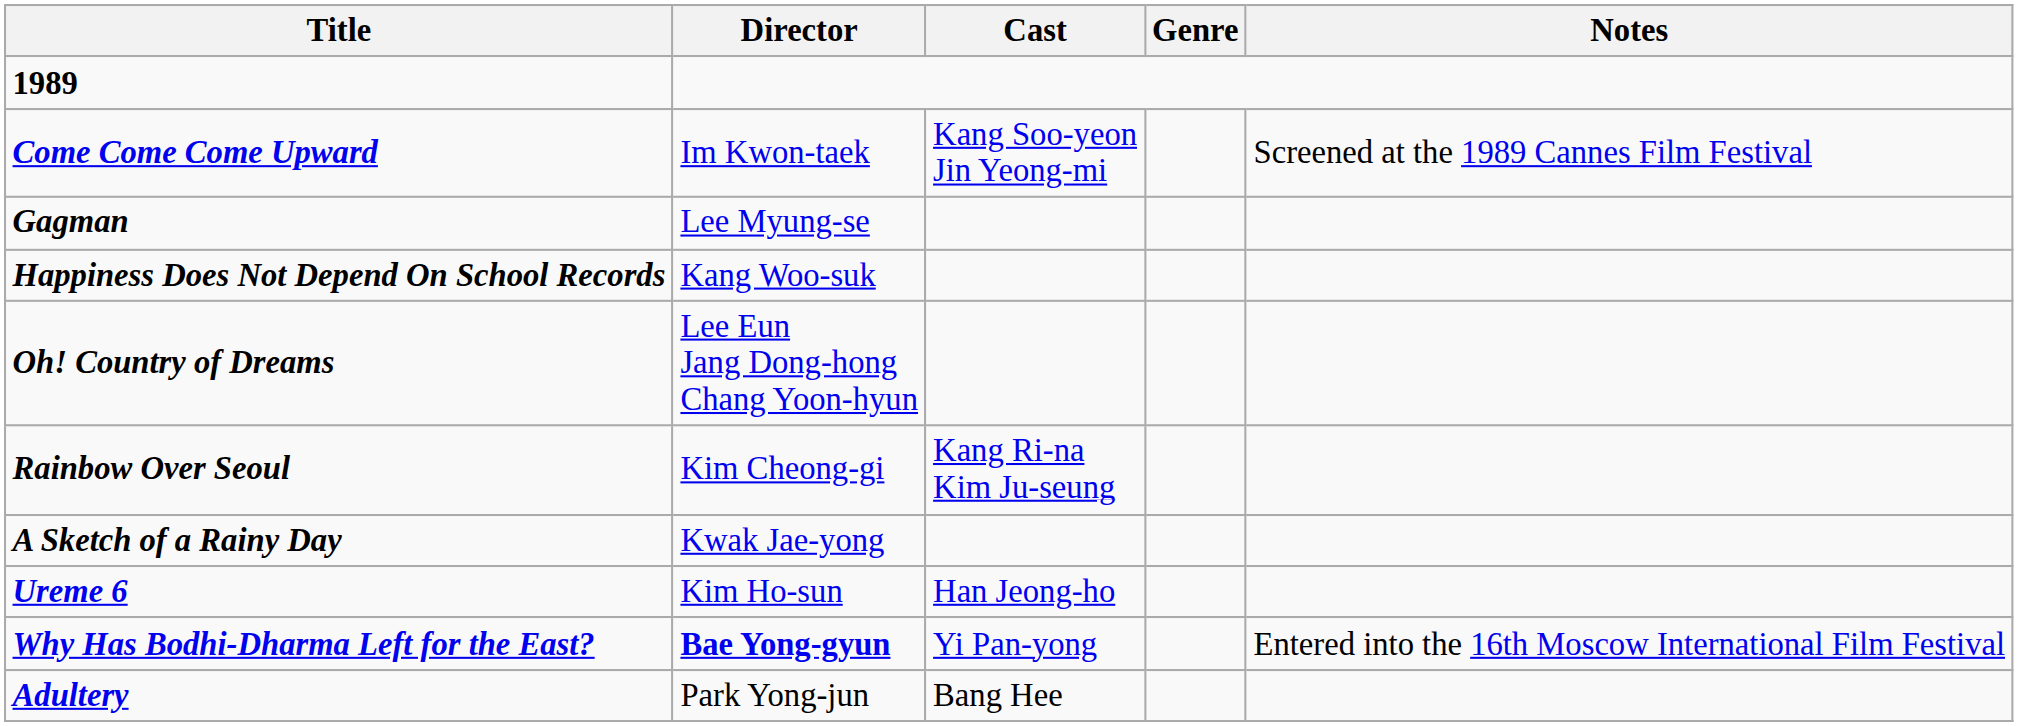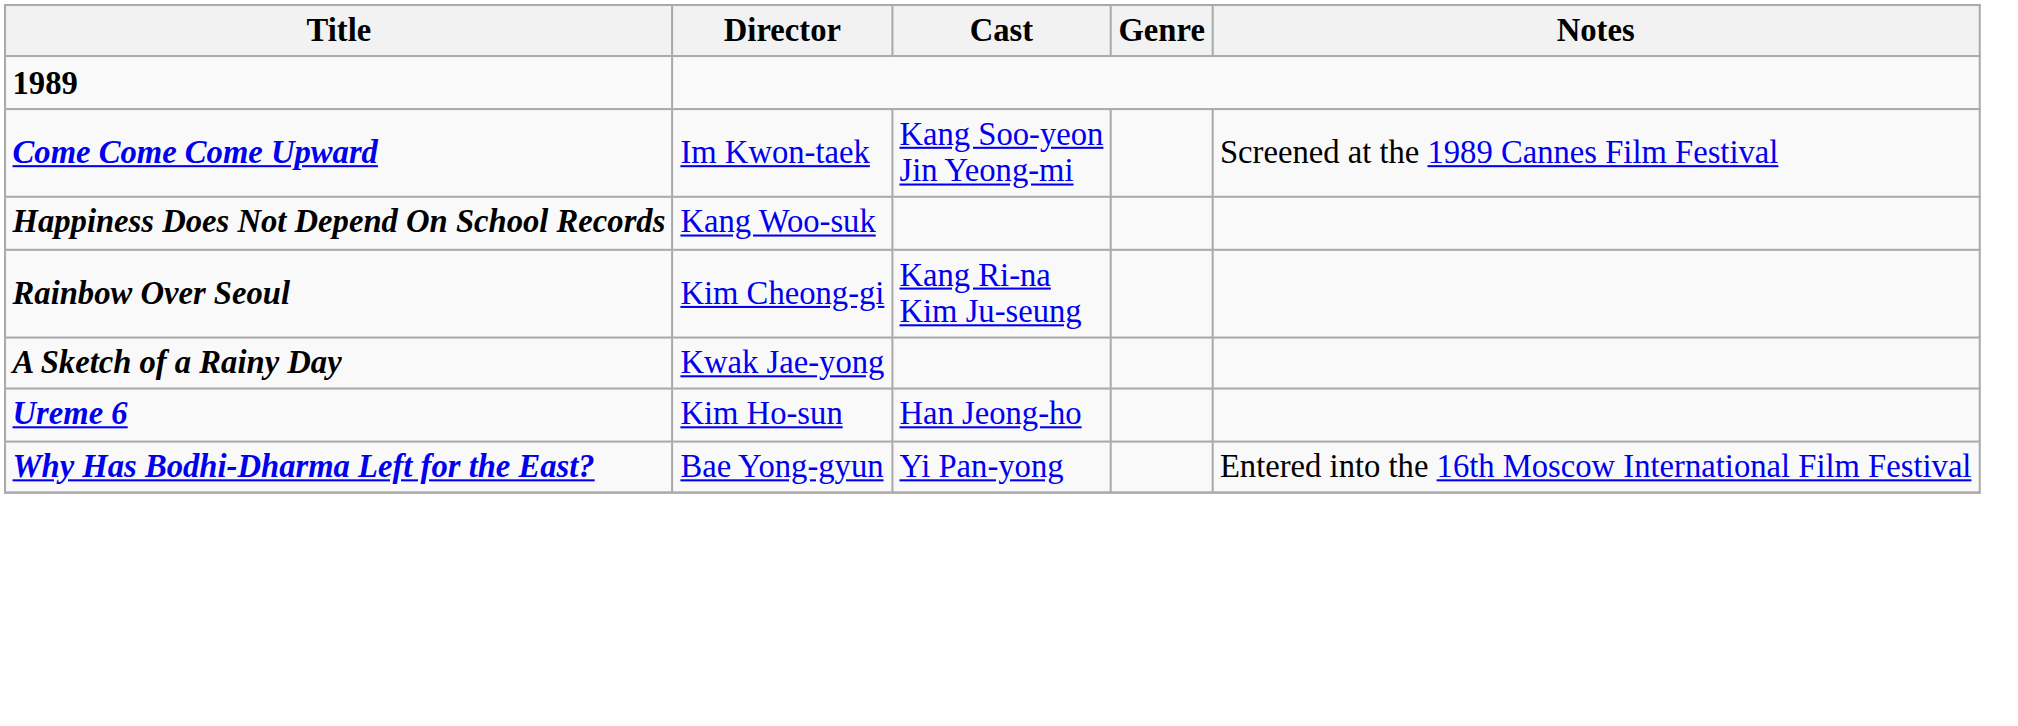- row: Gagman | Lee Myung-se
- row: Oh! Country of Dreams | Lee Eun Jang Dong-hong Chang Yoon-hyun
Why Has Bodhi-Dharma Left for the East? | Director: bold -> normal
- row: Adultery | Park Yong-jun | Bang Hee
